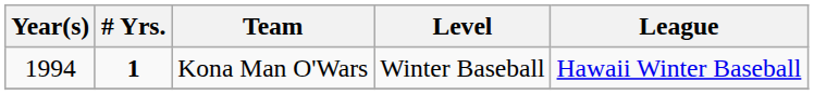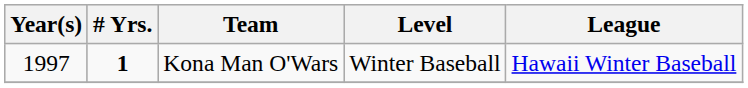Kona Man O'Wars | Year(s): 1994 -> 1997
